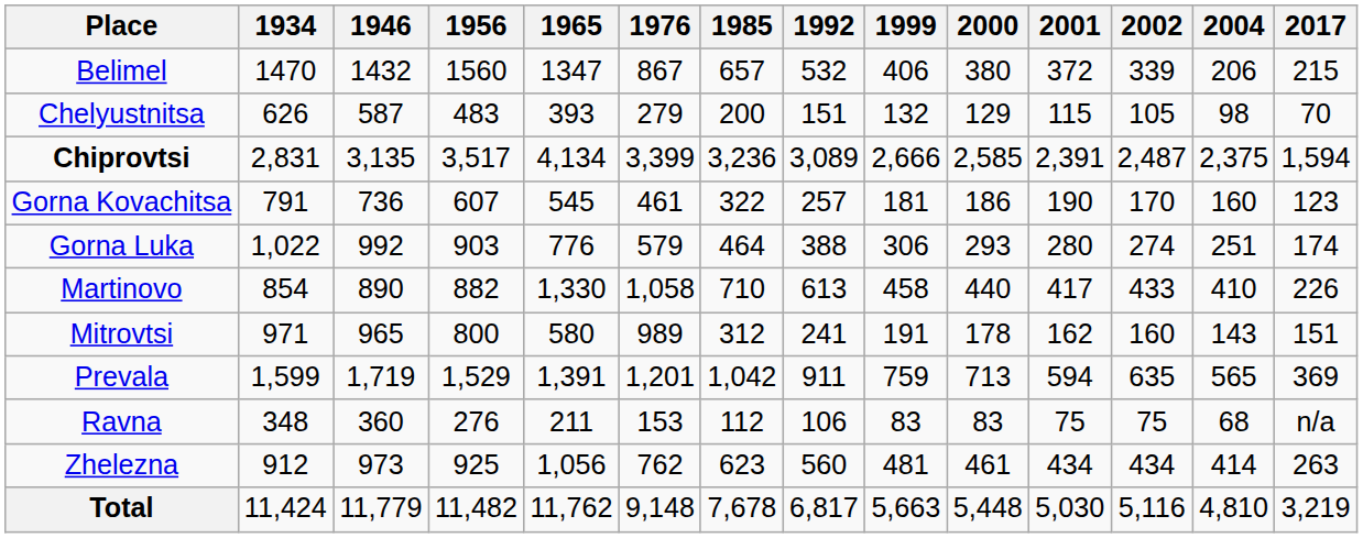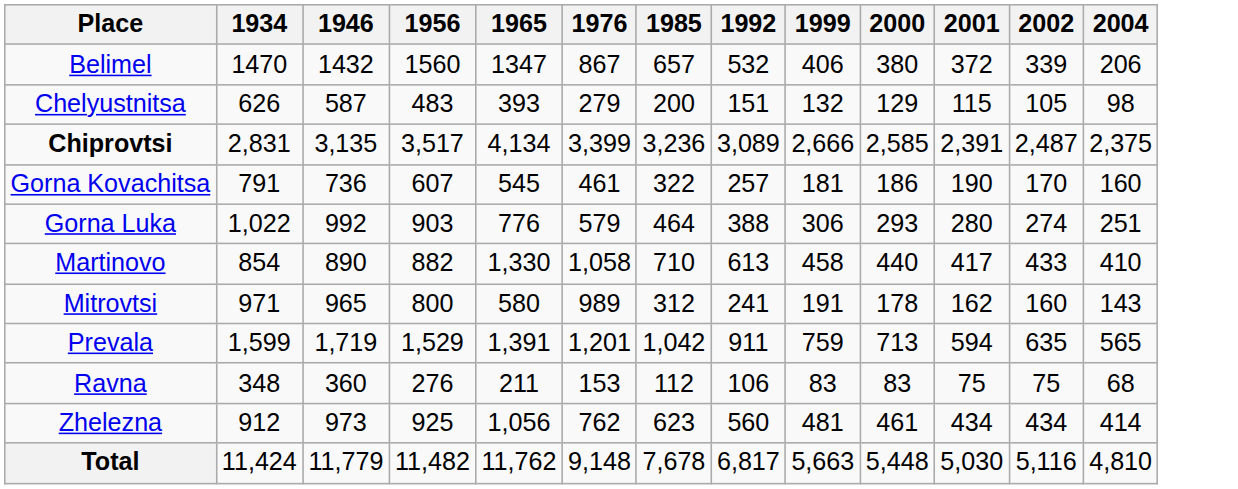- column: 2017 | 215 | 70 | 1,594 | 123 | 174 | 226 | 151 | 369 | n/a | 263 | 3,219
